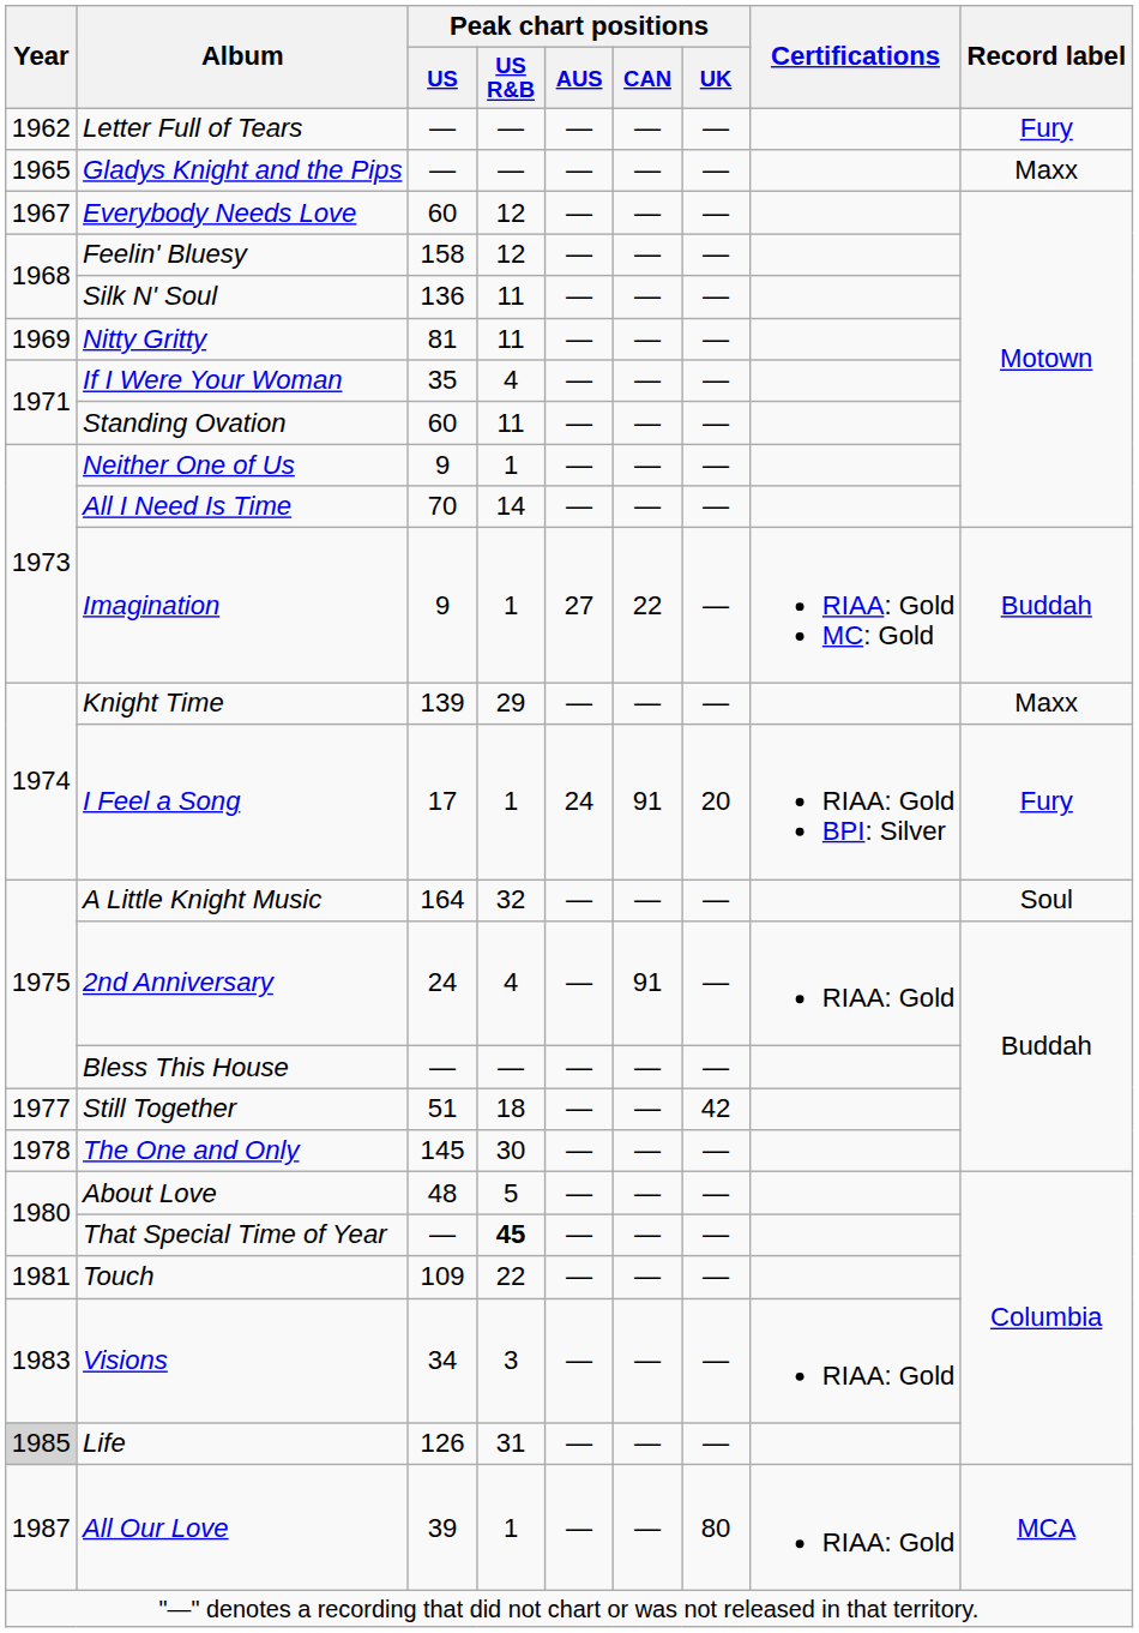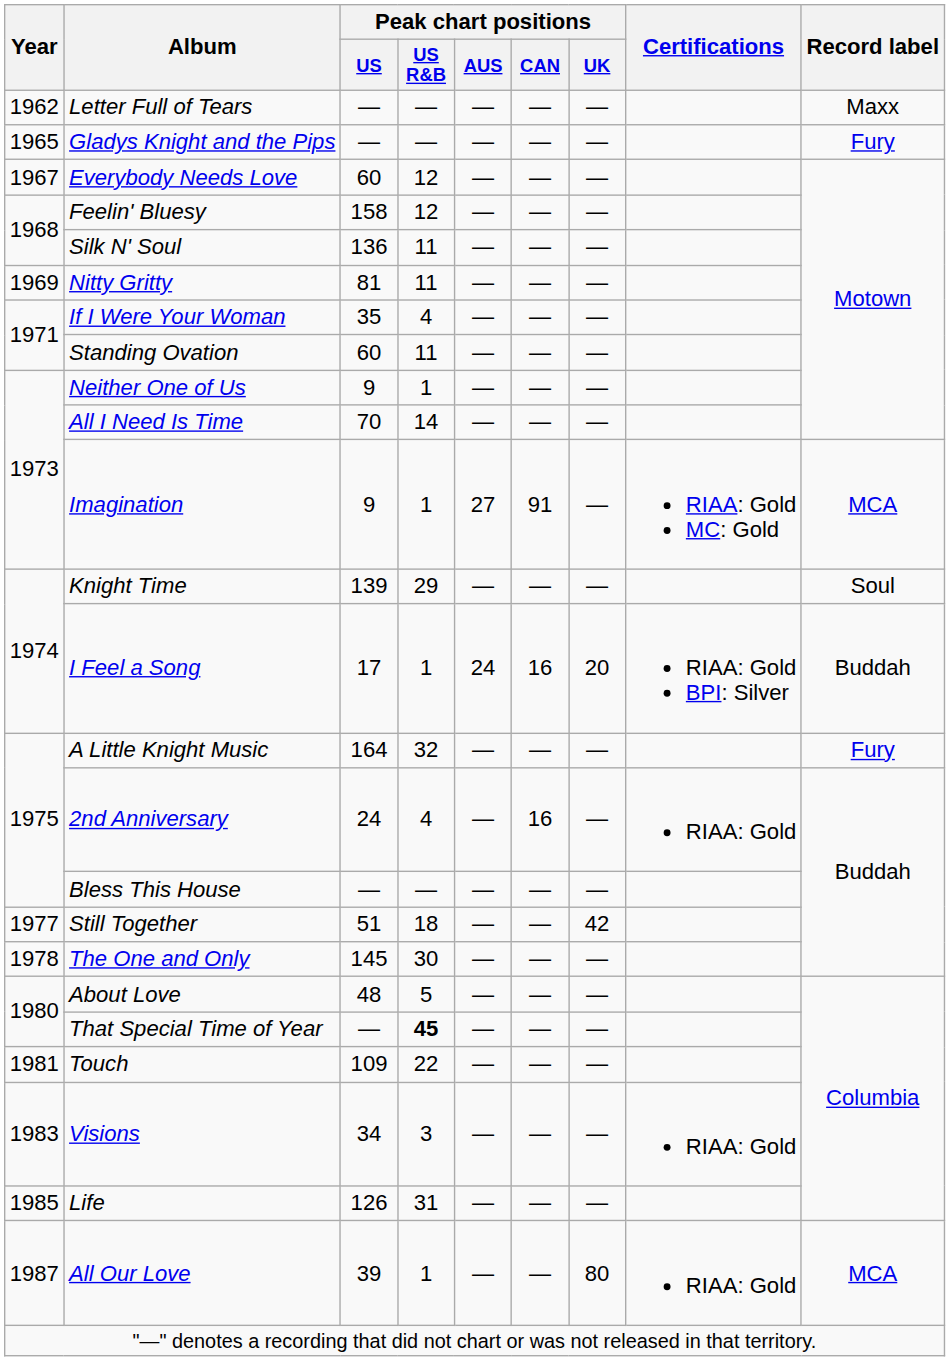Letter Full of Tears | Record label: Fury -> Maxx
Gladys Knight and the Pips | Record label: Maxx -> Fury
Imagination | Peak chart positions / CAN: 22 -> 91
Imagination | Record label: Buddah -> MCA
Knight Time | Record label: Maxx -> Soul
I Feel a Song | Peak chart positions / CAN: 91 -> 16
I Feel a Song | Record label: Fury -> Buddah
A Little Knight Music | Record label: Soul -> Fury
2nd Anniversary | Peak chart positions / CAN: 91 -> 16
Life | Year: lightgrey background -> no background
